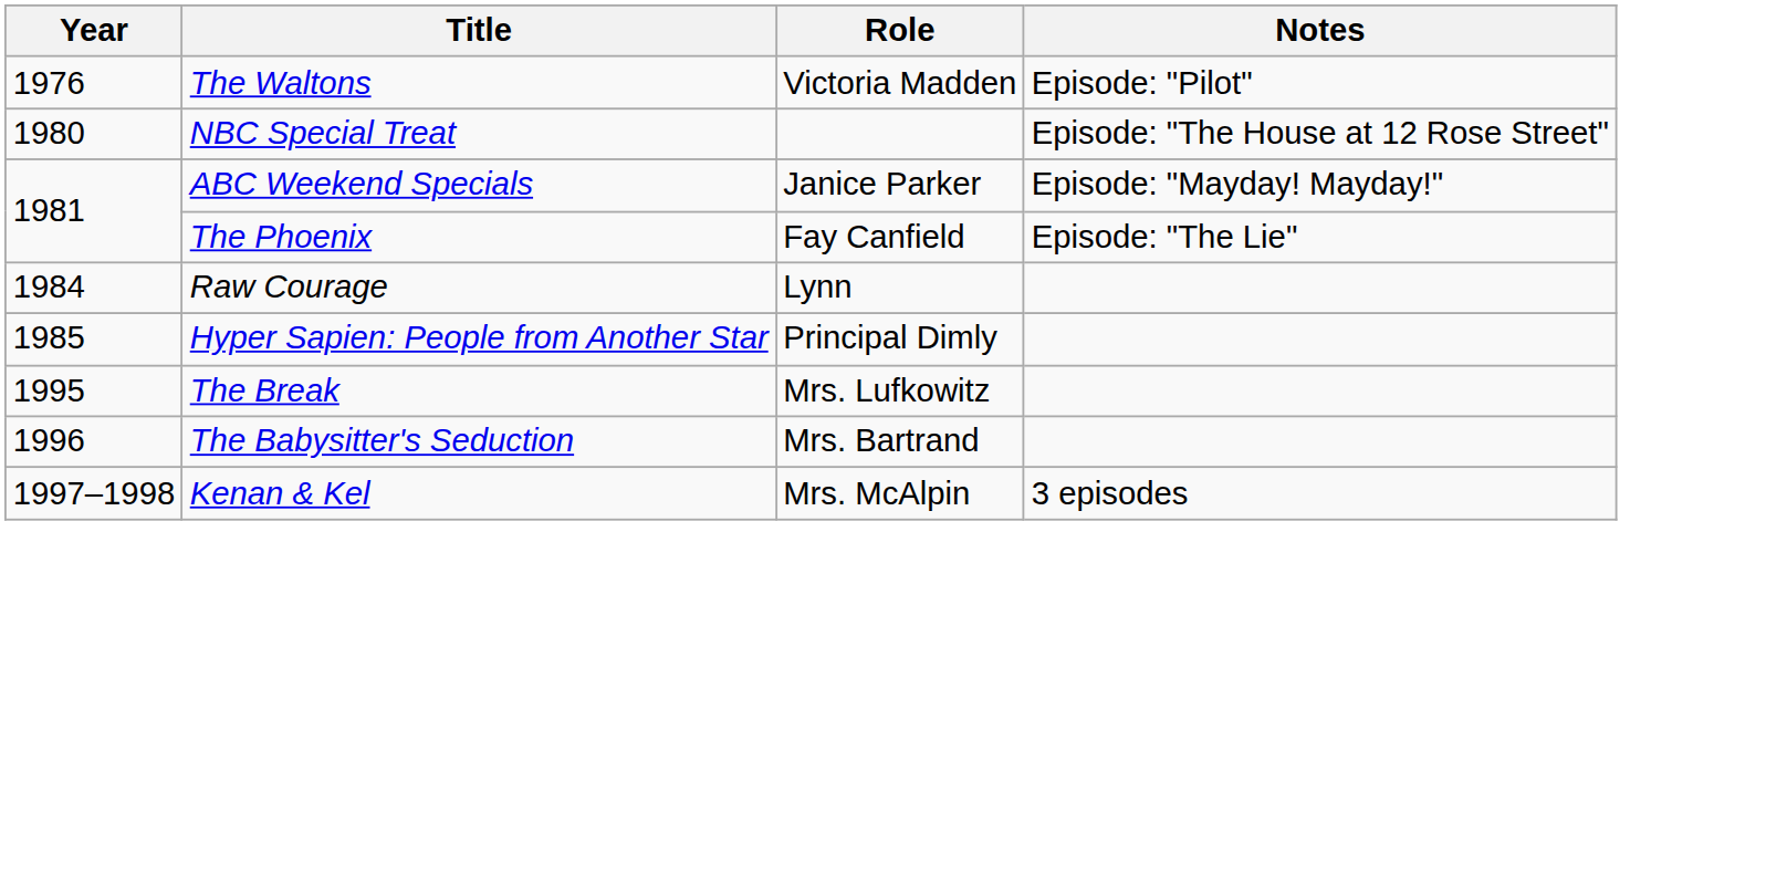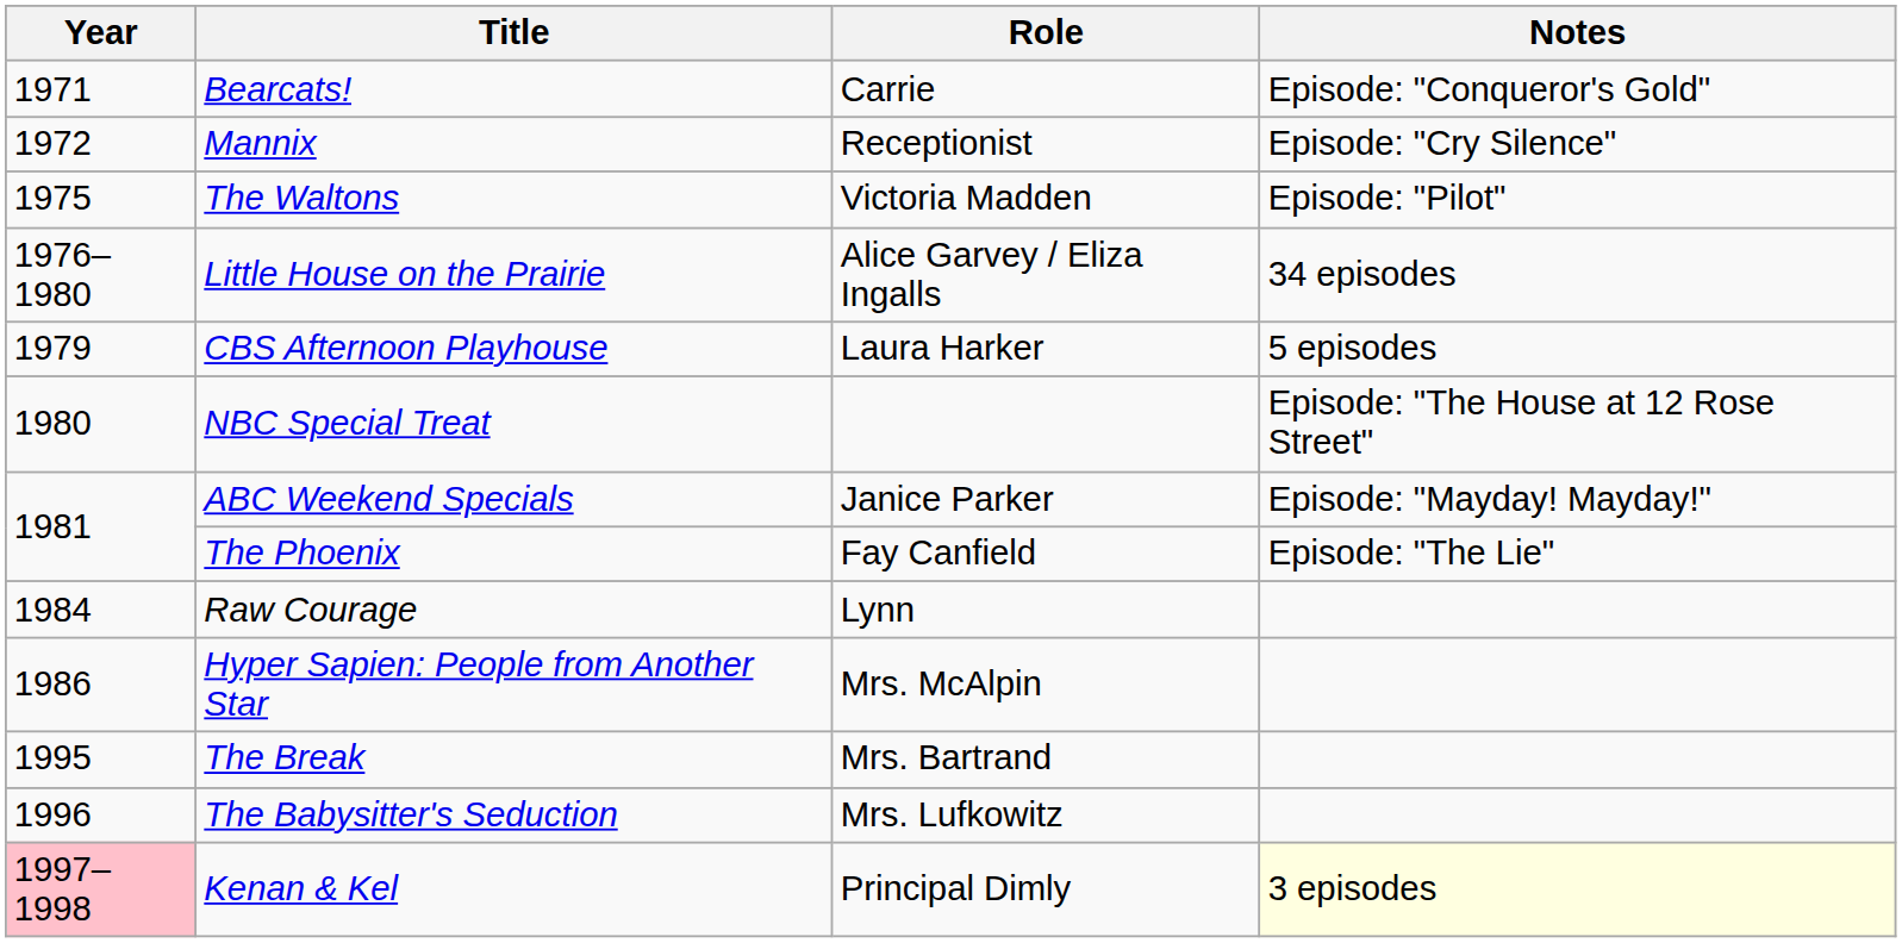+ row: 1971 | Bearcats! | Carrie | Episode: "Conqueror's Gold"
+ row: 1972 | Mannix | Receptionist | Episode: "Cry Silence"
The Waltons | Year: 1976 -> 1975
+ row: 1976–1980 | Little House on the Prairie | Alice Garvey / Eliza Ingalls | 34 episodes
+ row: 1979 | CBS Afternoon Playhouse | Laura Harker | 5 episodes
Hyper Sapien: People from Another Star | Year: 1985 -> 1986
Hyper Sapien: People from Another Star | Role: Principal Dimly -> Mrs. McAlpin
The Break | Role: Mrs. Lufkowitz -> Mrs. Bartrand
The Babysitter's Seduction | Role: Mrs. Bartrand -> Mrs. Lufkowitz
Kenan & Kel | Year: no background -> pink background
Kenan & Kel | Role: Mrs. McAlpin -> Principal Dimly
Kenan & Kel | Notes: no background -> lightyellow background
